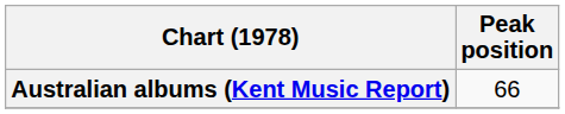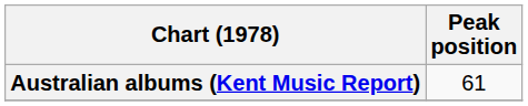Australian albums (Kent Music Report) | Peak position: 66 -> 61
